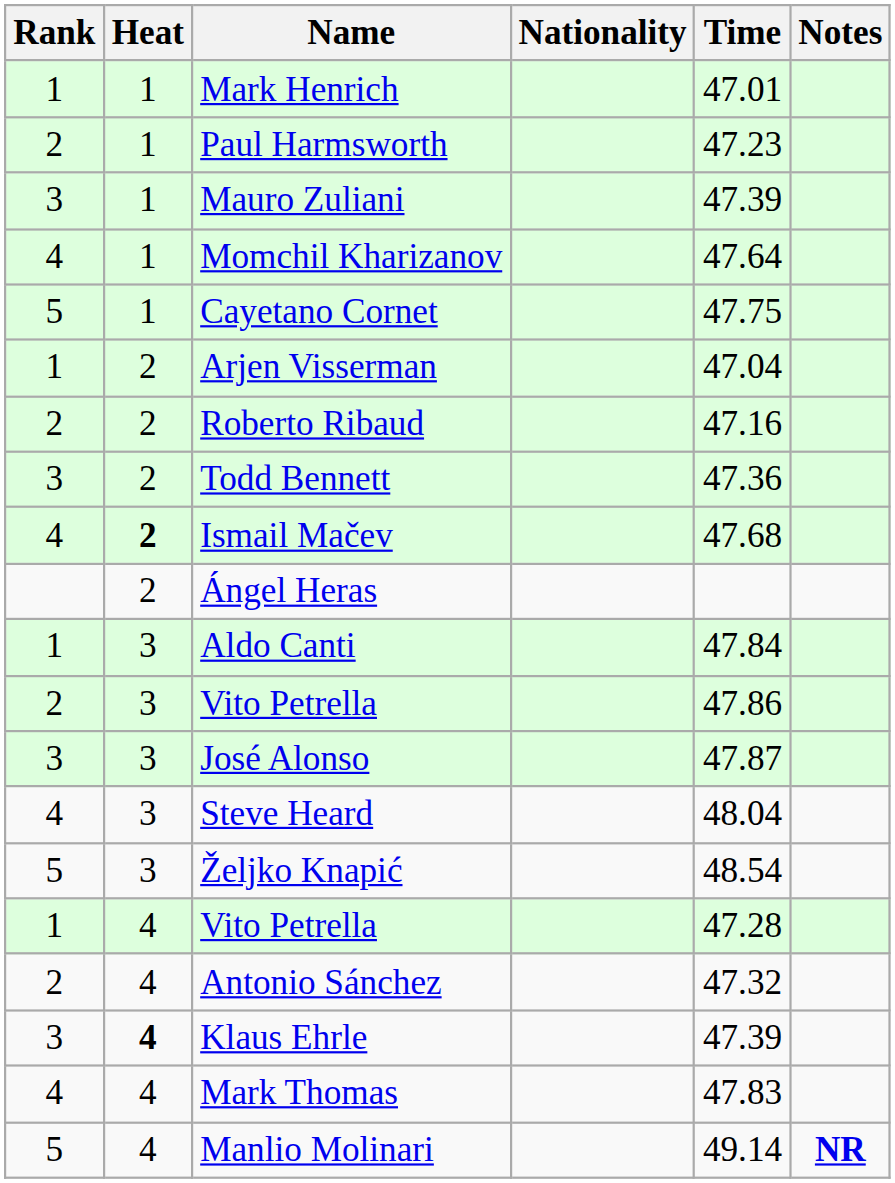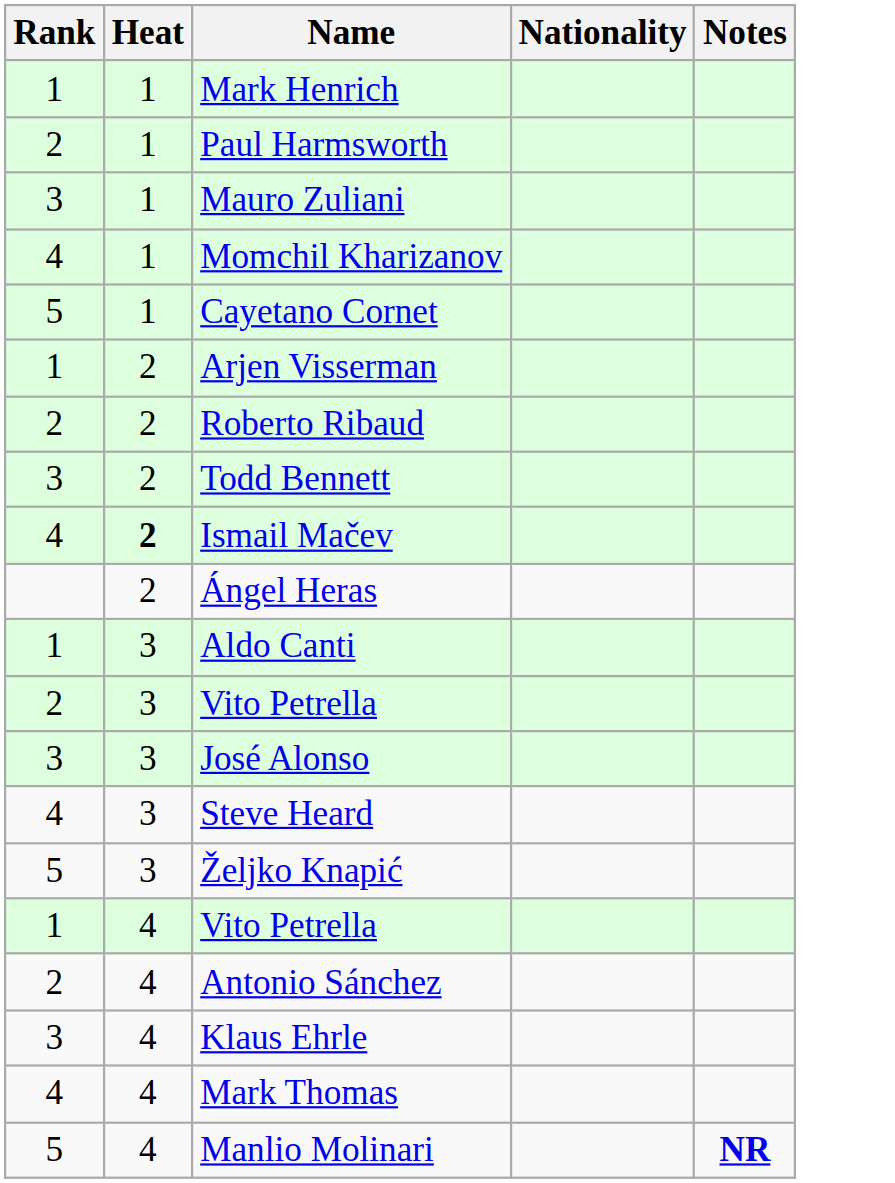- column: Time | 47.01 | 47.23 | 47.39 | 47.64 | 47.75 | 47.04 | 47.16 | 47.36 | 47.68 | 47.84 | 47.86 | 47.87 | 48.04 | 48.54 | 47.28 | 47.32 | 47.39 | 47.83 | 49.14
Klaus Ehrle | Heat: bold -> normal
